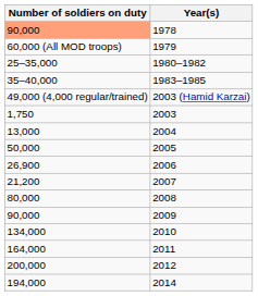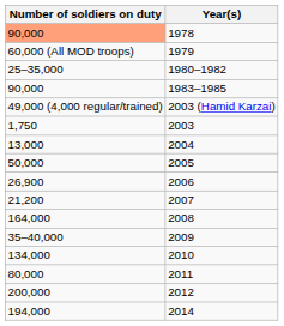1983–1985 | Number of soldiers on duty: 35–40,000 -> 90,000
2008 | Number of soldiers on duty: 80,000 -> 164,000
2009 | Number of soldiers on duty: 90,000 -> 35–40,000
2011 | Number of soldiers on duty: 164,000 -> 80,000
